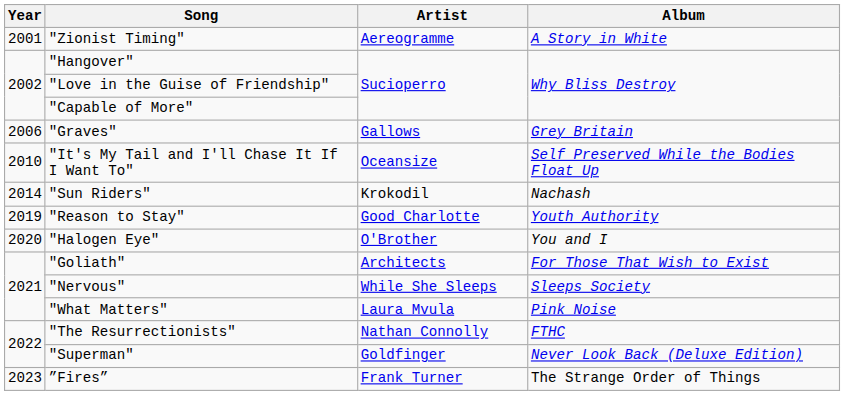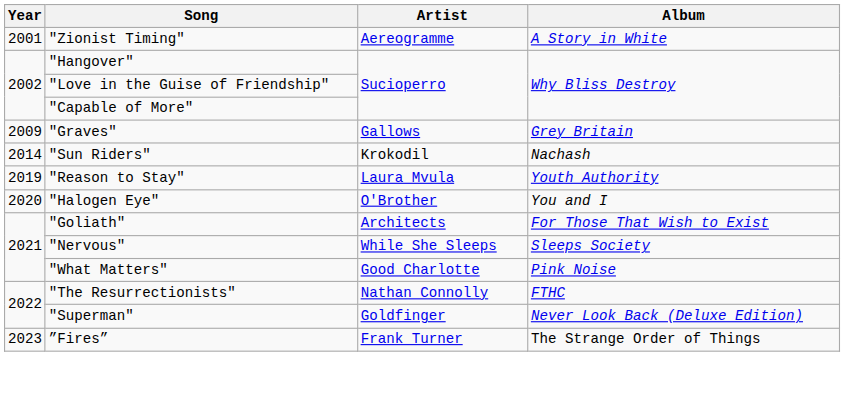"Graves" | Year: 2006 -> 2009
- row: 2010 | "It's My Tail and I'll Chase It If I Want To" | Oceansize | Self Preserved While the Bodies Float Up
"Reason to Stay" | Artist: Good Charlotte -> Laura Mvula
"What Matters" | Artist: Laura Mvula -> Good Charlotte
